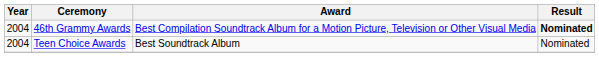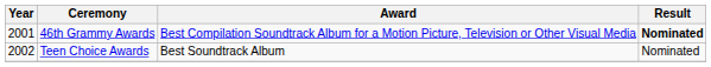46th Grammy Awards | Year: 2004 -> 2001
Teen Choice Awards | Year: 2004 -> 2002
